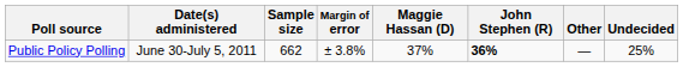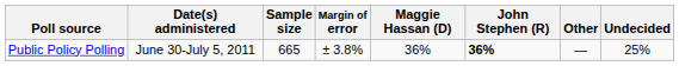Public Policy Polling | Sample size: 662 -> 665
Public Policy Polling | Maggie Hassan (D): 37% -> 36%
